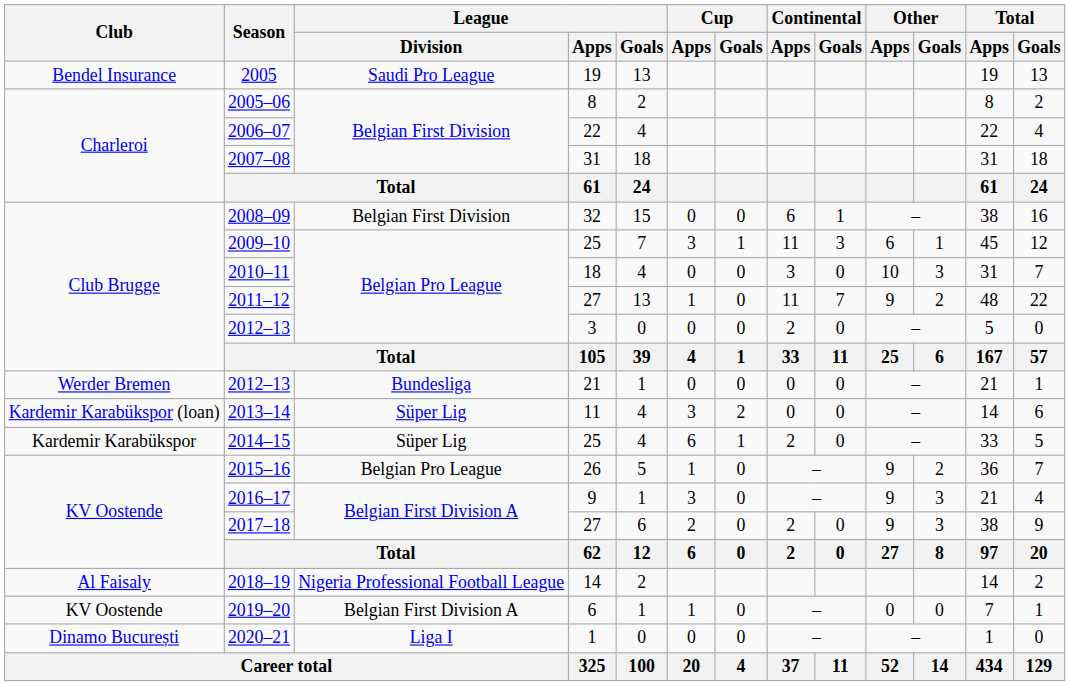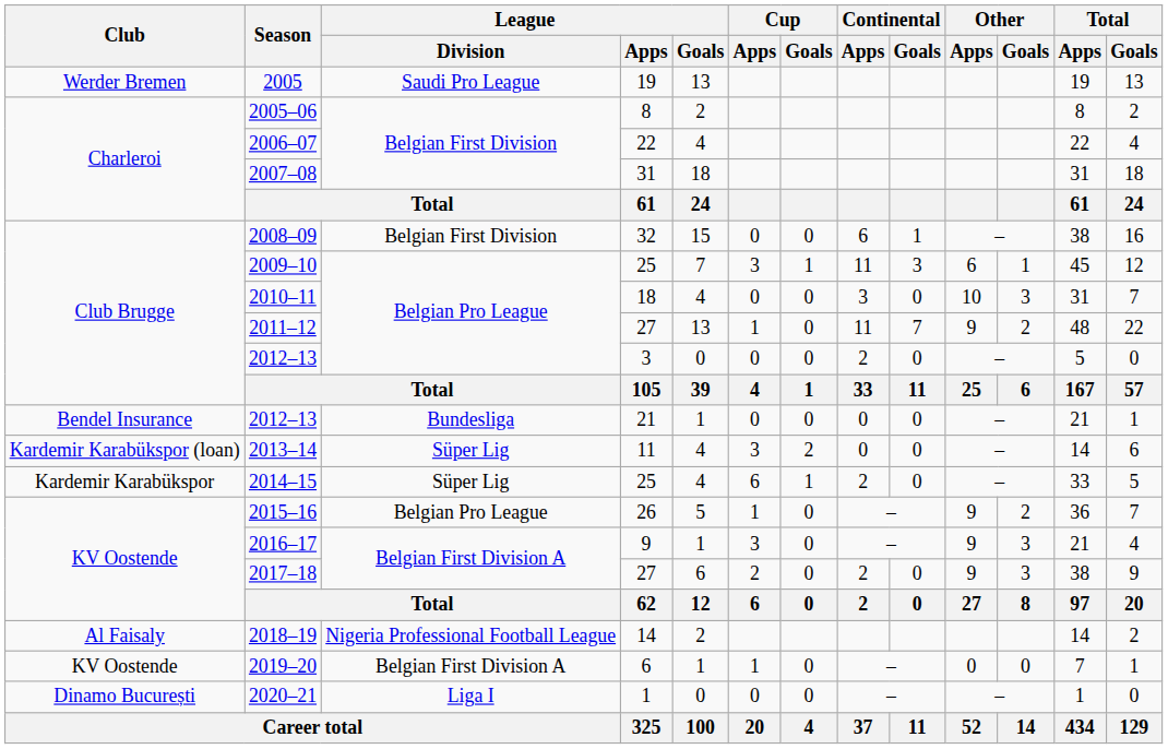2005 | Club: Bendel Insurance -> Werder Bremen
2012–13 / 21 | Club: Werder Bremen -> Bendel Insurance
